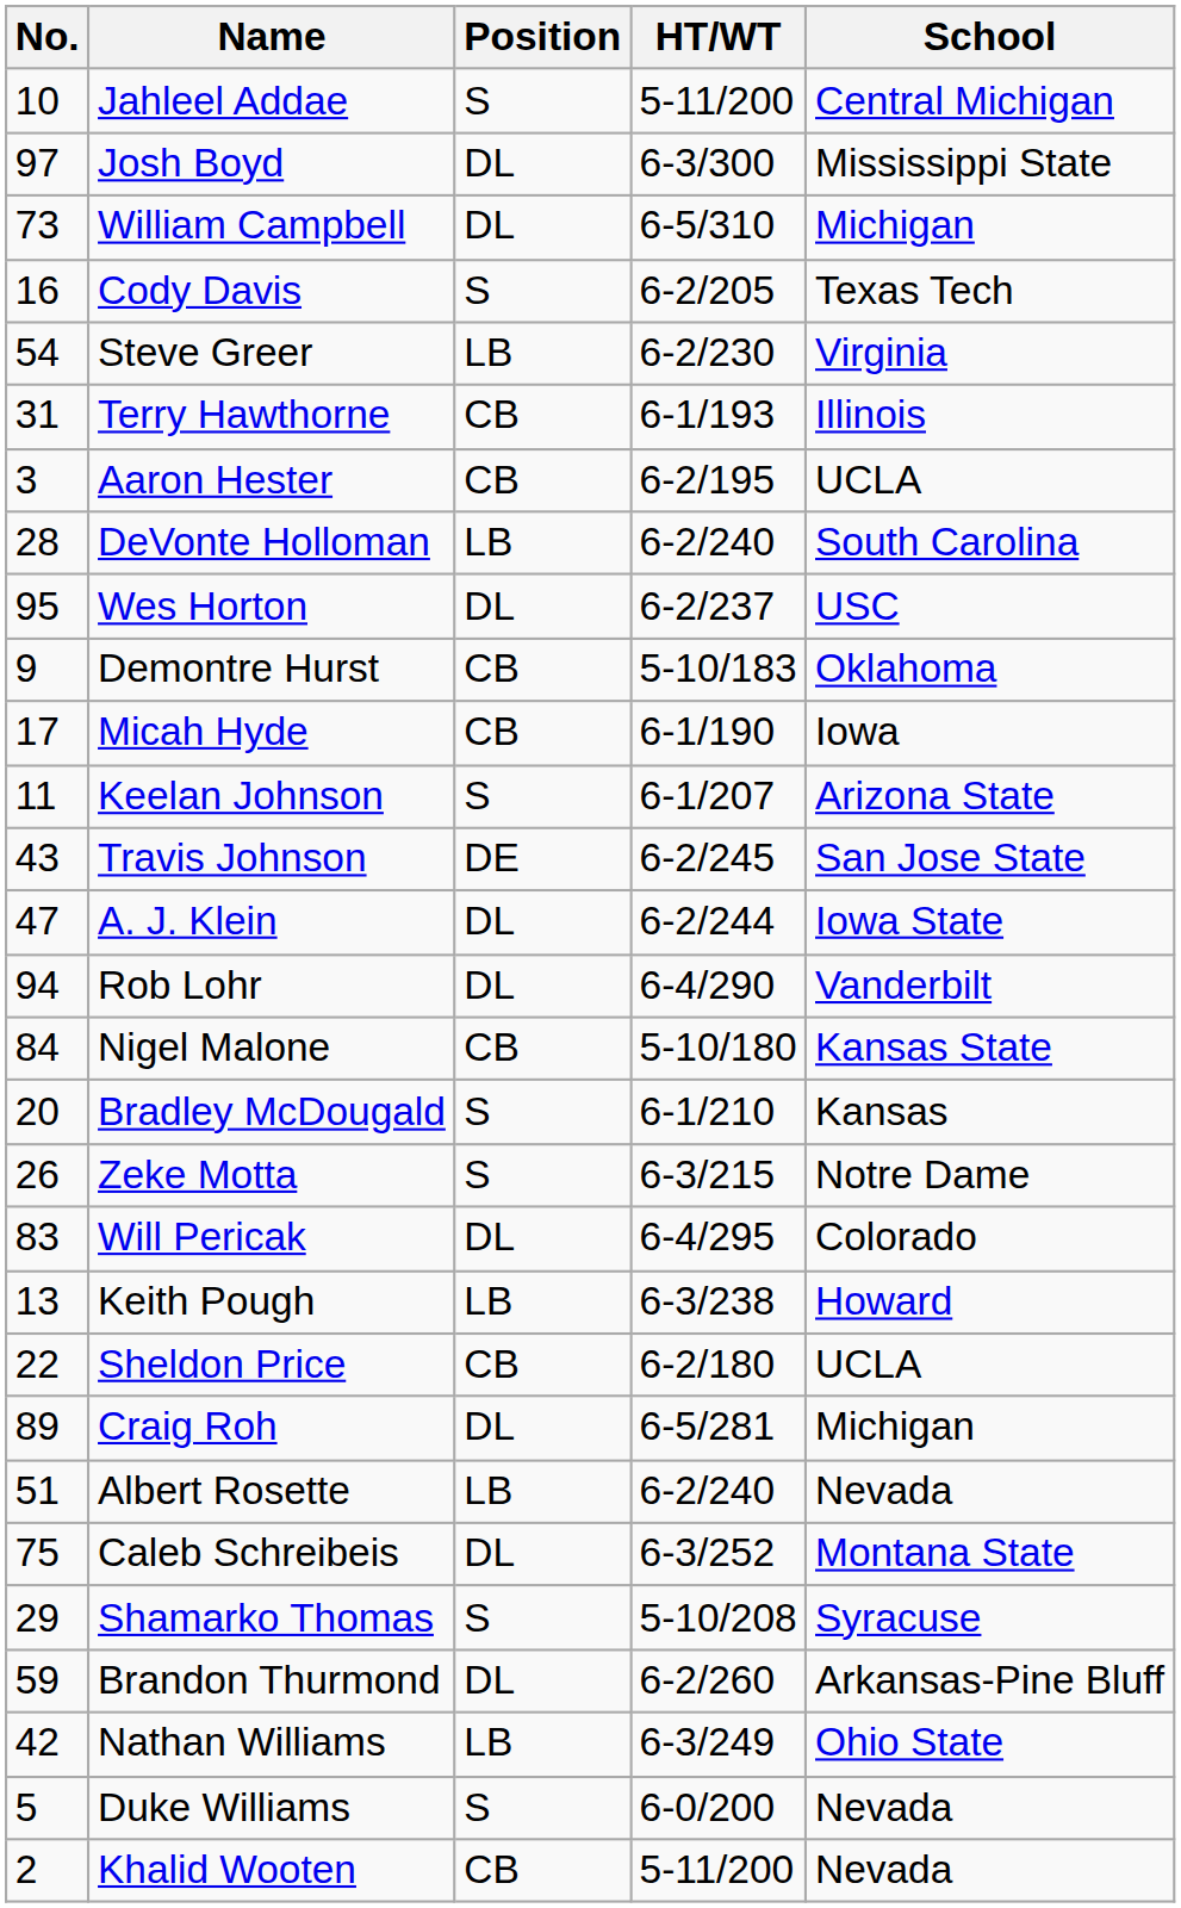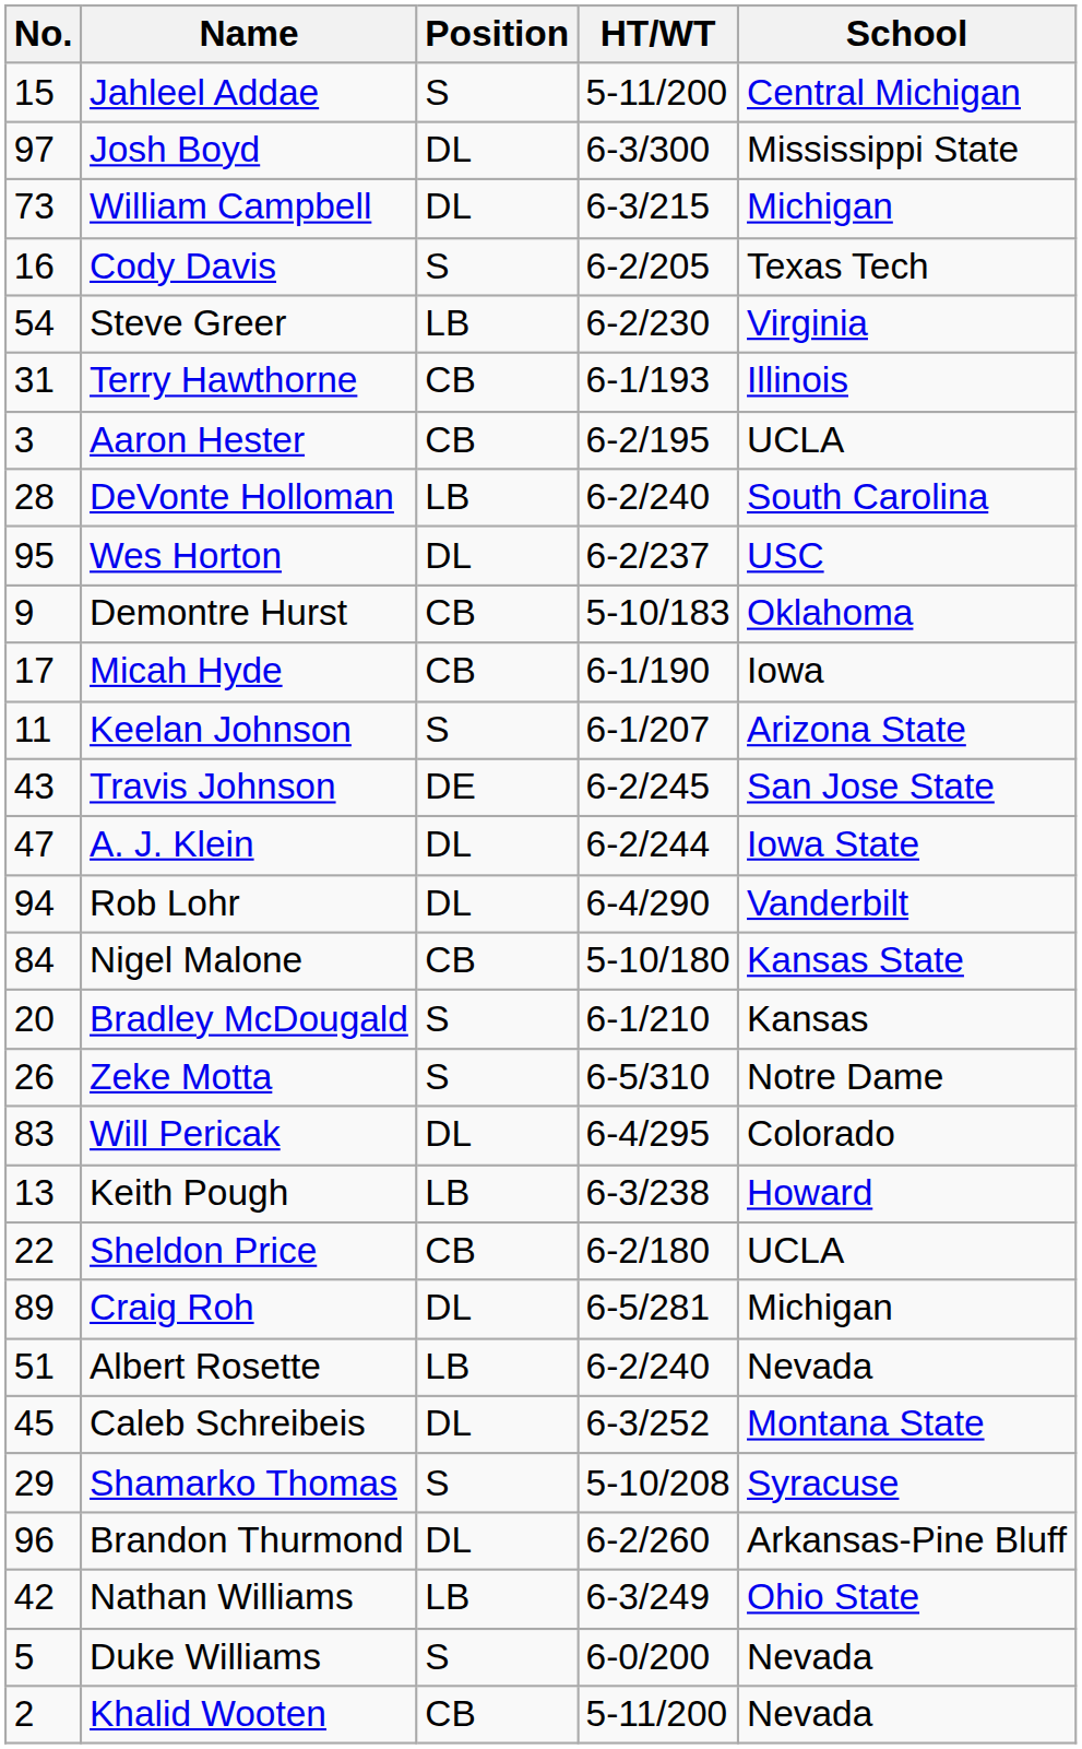Jahleel Addae | No.: 10 -> 15
William Campbell | HT/WT: 6-5/310 -> 6-3/215
Zeke Motta | HT/WT: 6-3/215 -> 6-5/310
Caleb Schreibeis | No.: 75 -> 45
Brandon Thurmond | No.: 59 -> 96
